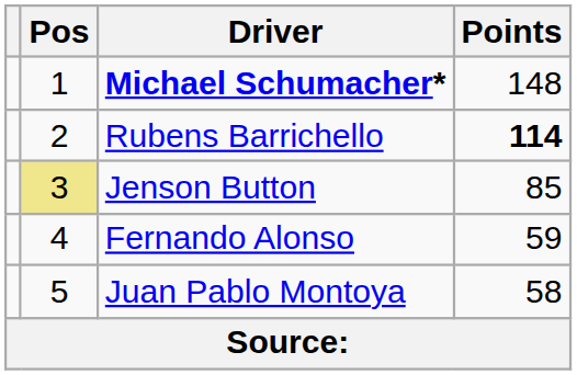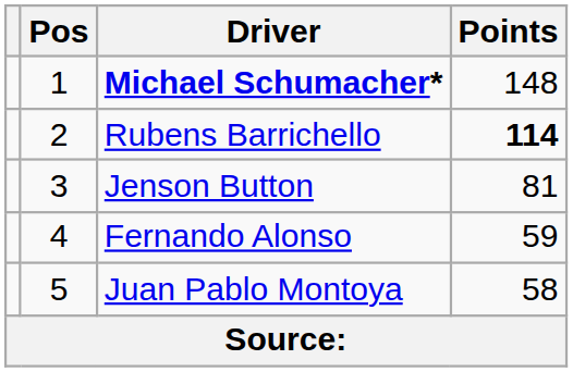Jenson Button | Pos: khaki background -> no background
Jenson Button | Points: 85 -> 81
